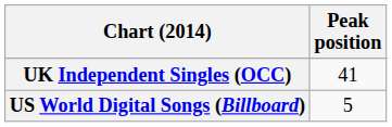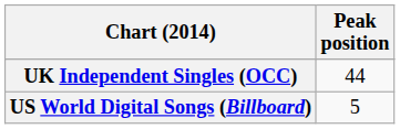UK Independent Singles (OCC) | Peak position: 41 -> 44
